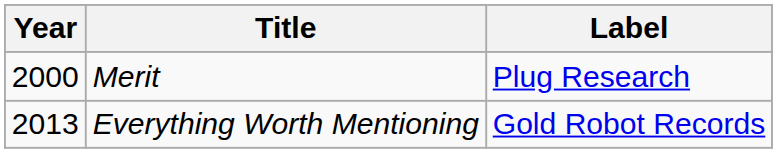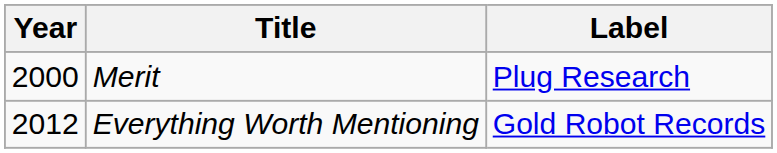Everything Worth Mentioning | Year: 2013 -> 2012
